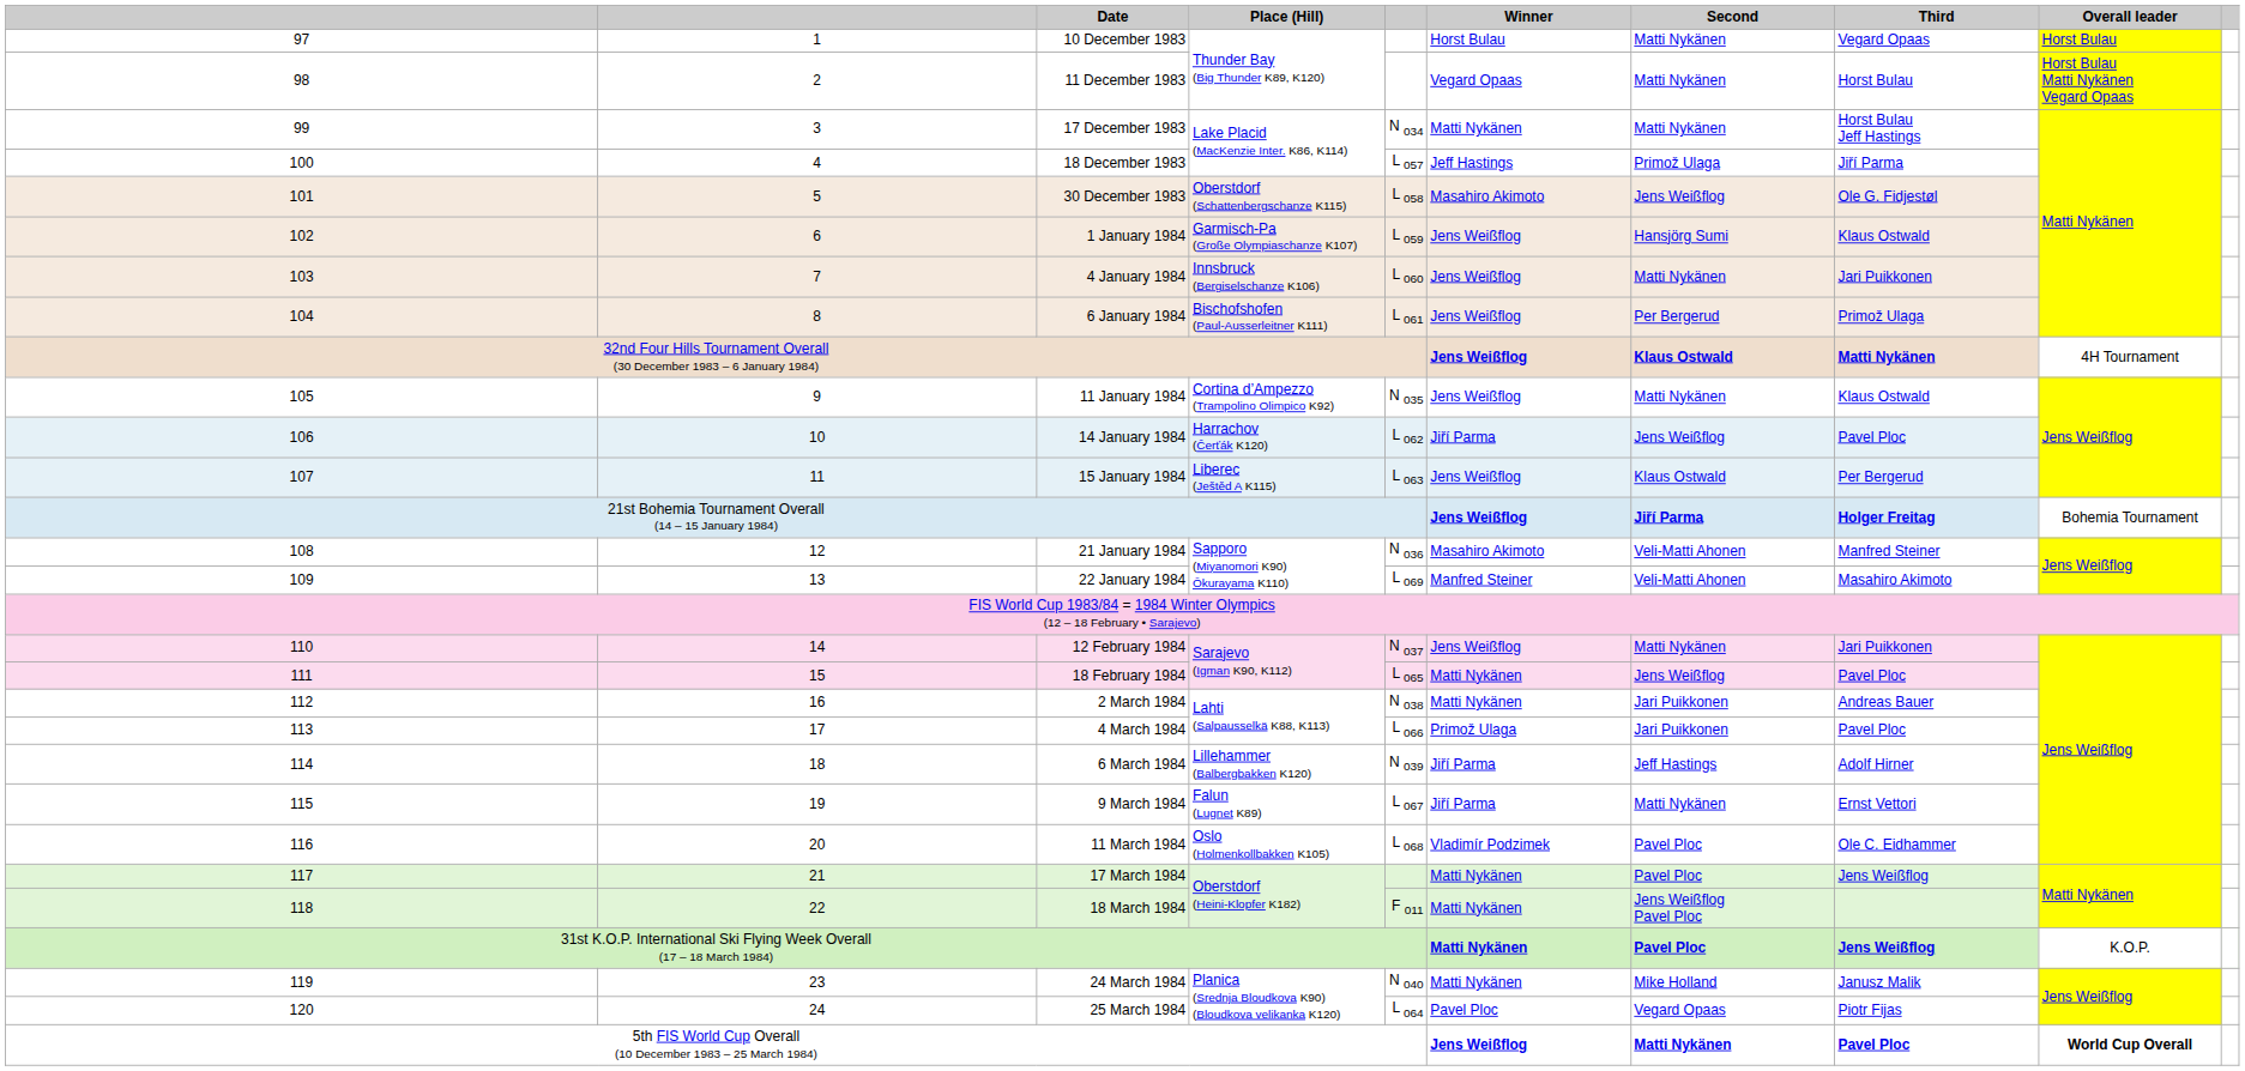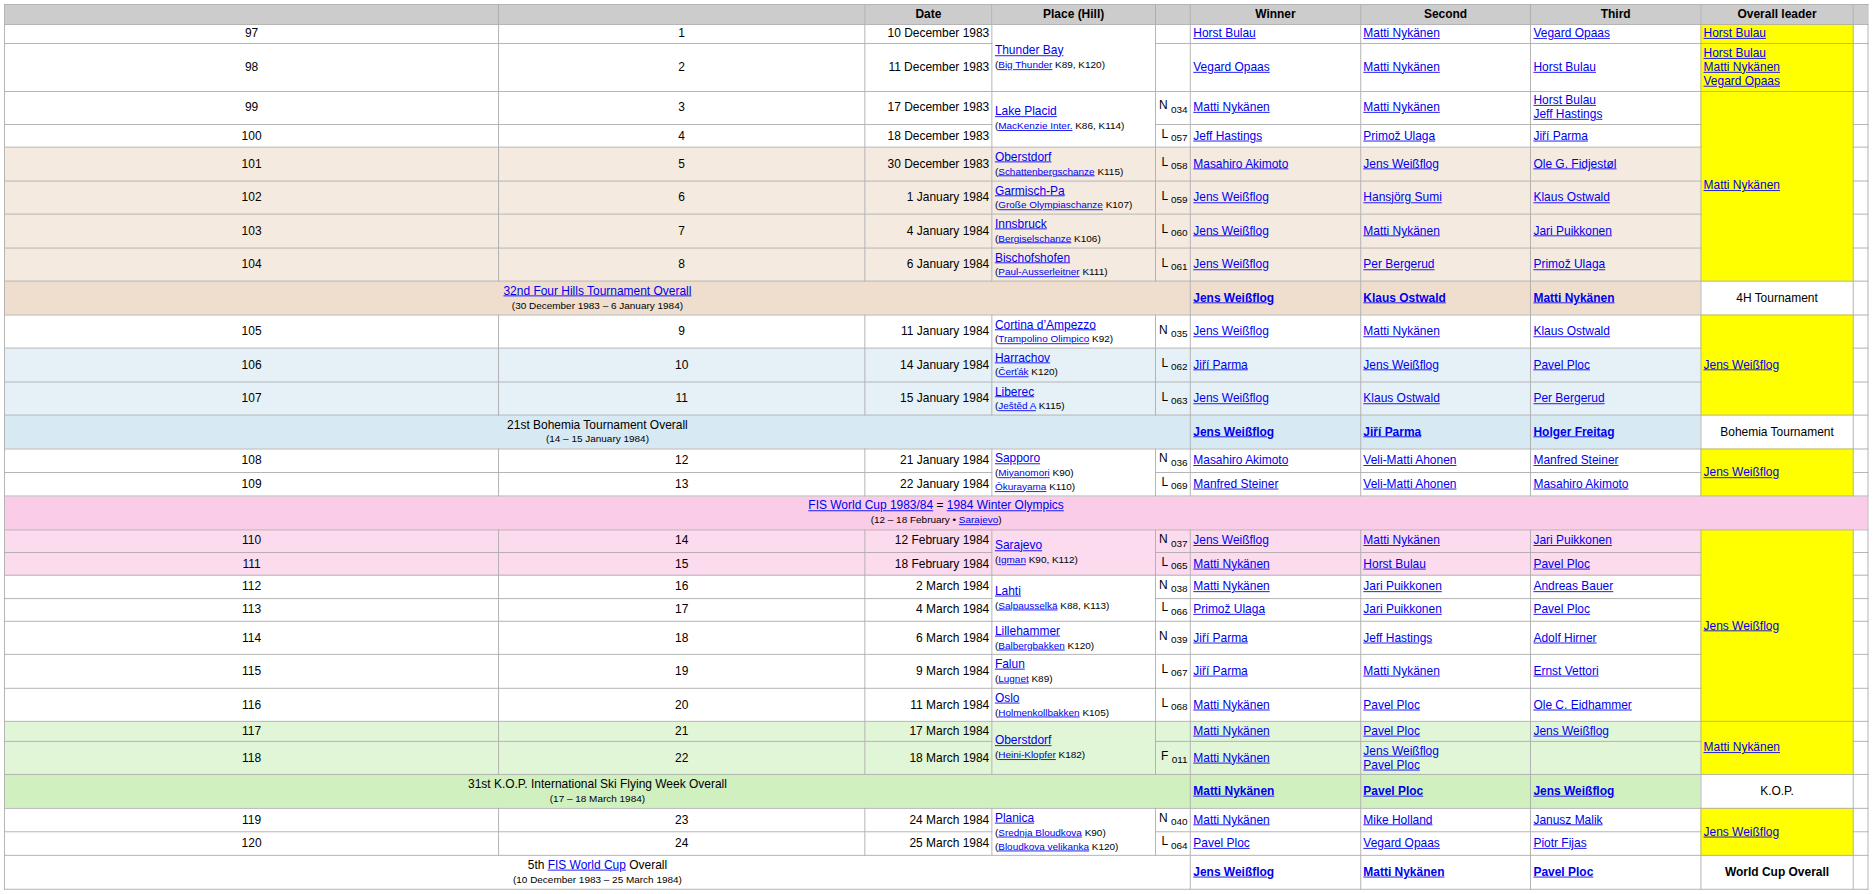18 February 1984 | Second: Jens Weißflog -> Horst Bulau
11 March 1984 | Winner: Vladimír Podzimek -> Matti Nykänen
